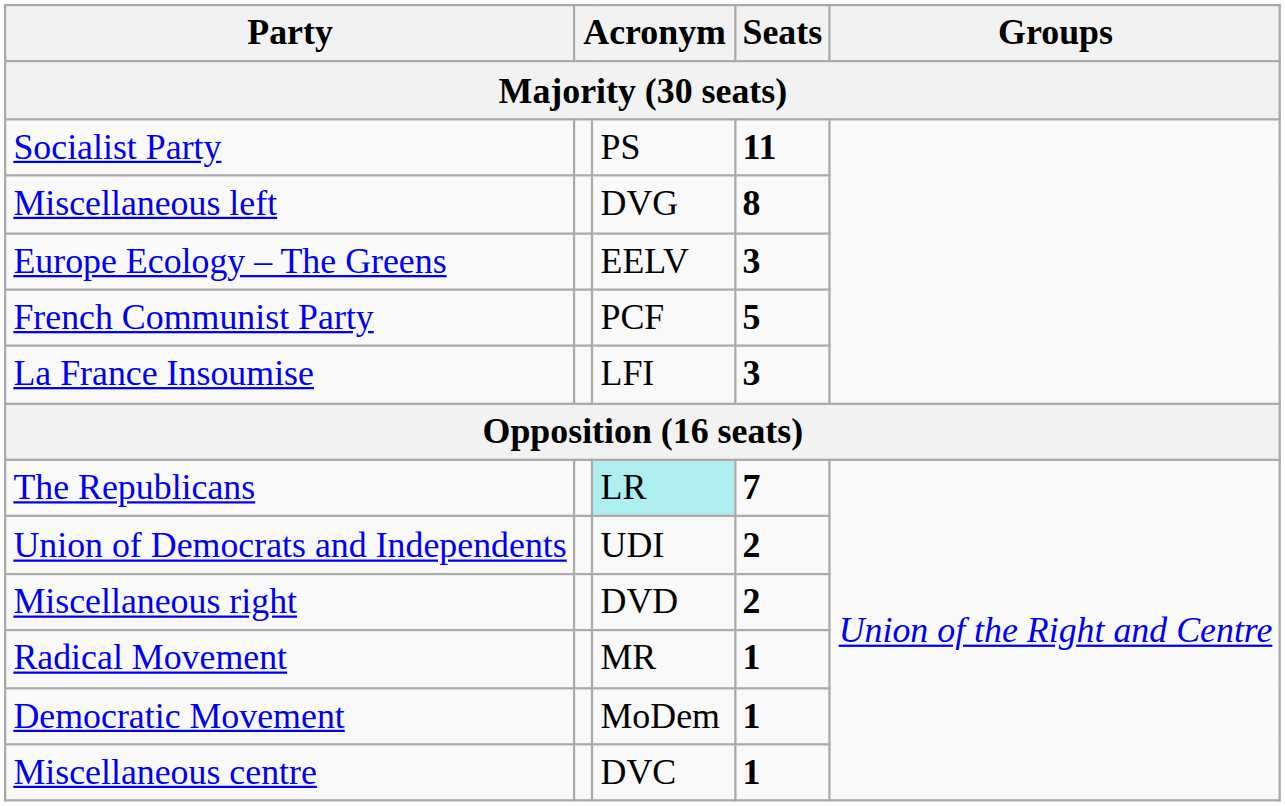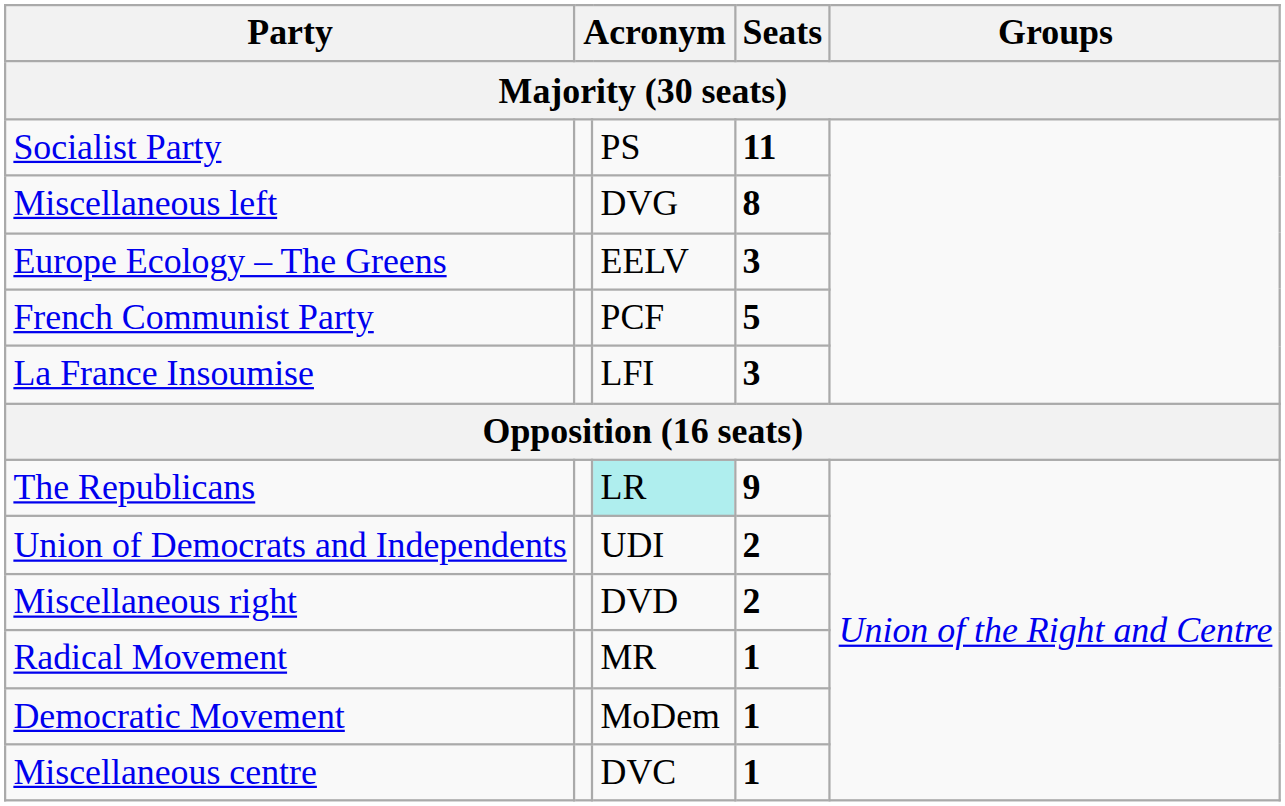The Republicans | Seats: 7 -> 9
